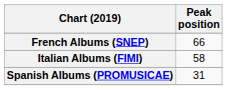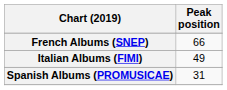Italian Albums (FIMI) | Peak position: 58 -> 49
